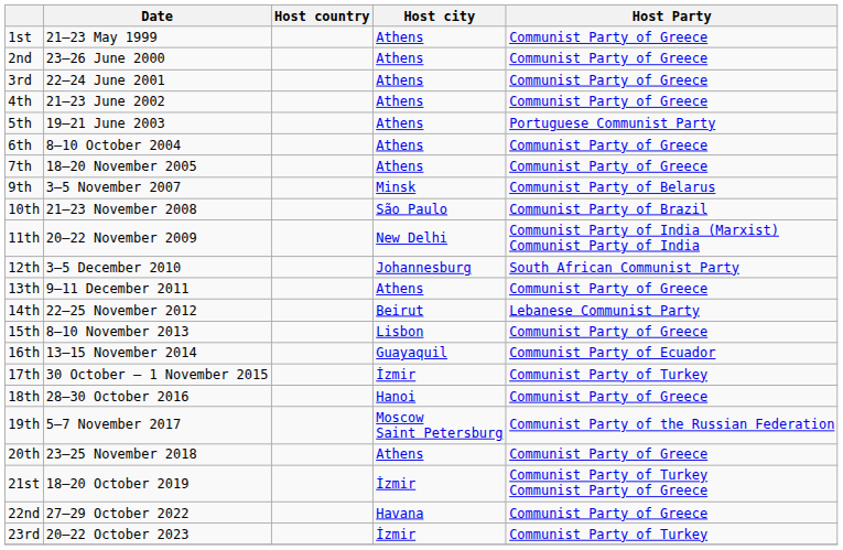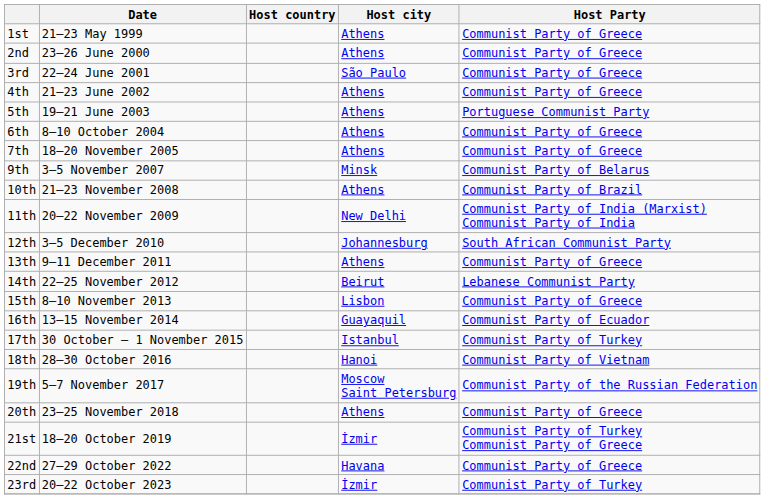3rd | Host city: Athens -> São Paulo
10th | Host city: São Paulo -> Athens
17th | Host city: İzmir -> Istanbul
18th | Host Party: Communist Party of Greece -> Communist Party of Vietnam
